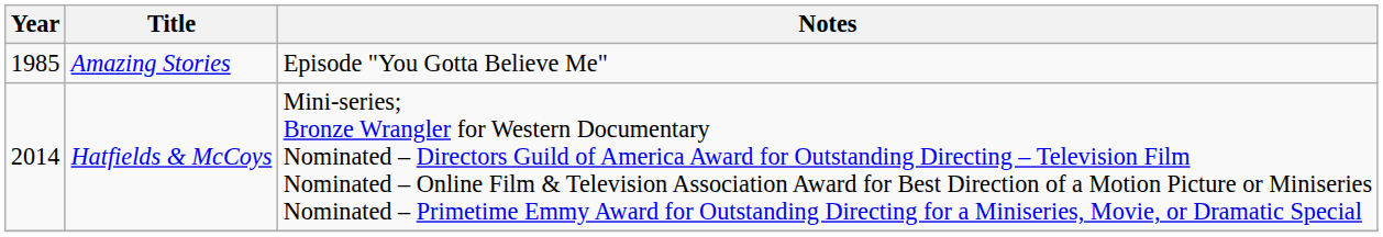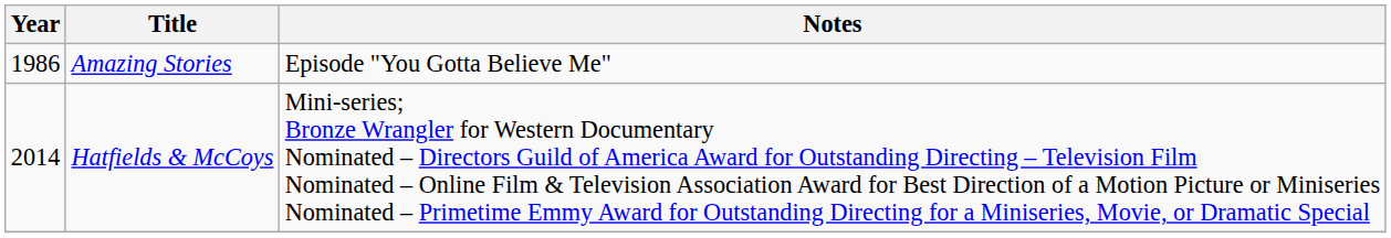Amazing Stories | Year: 1985 -> 1986
